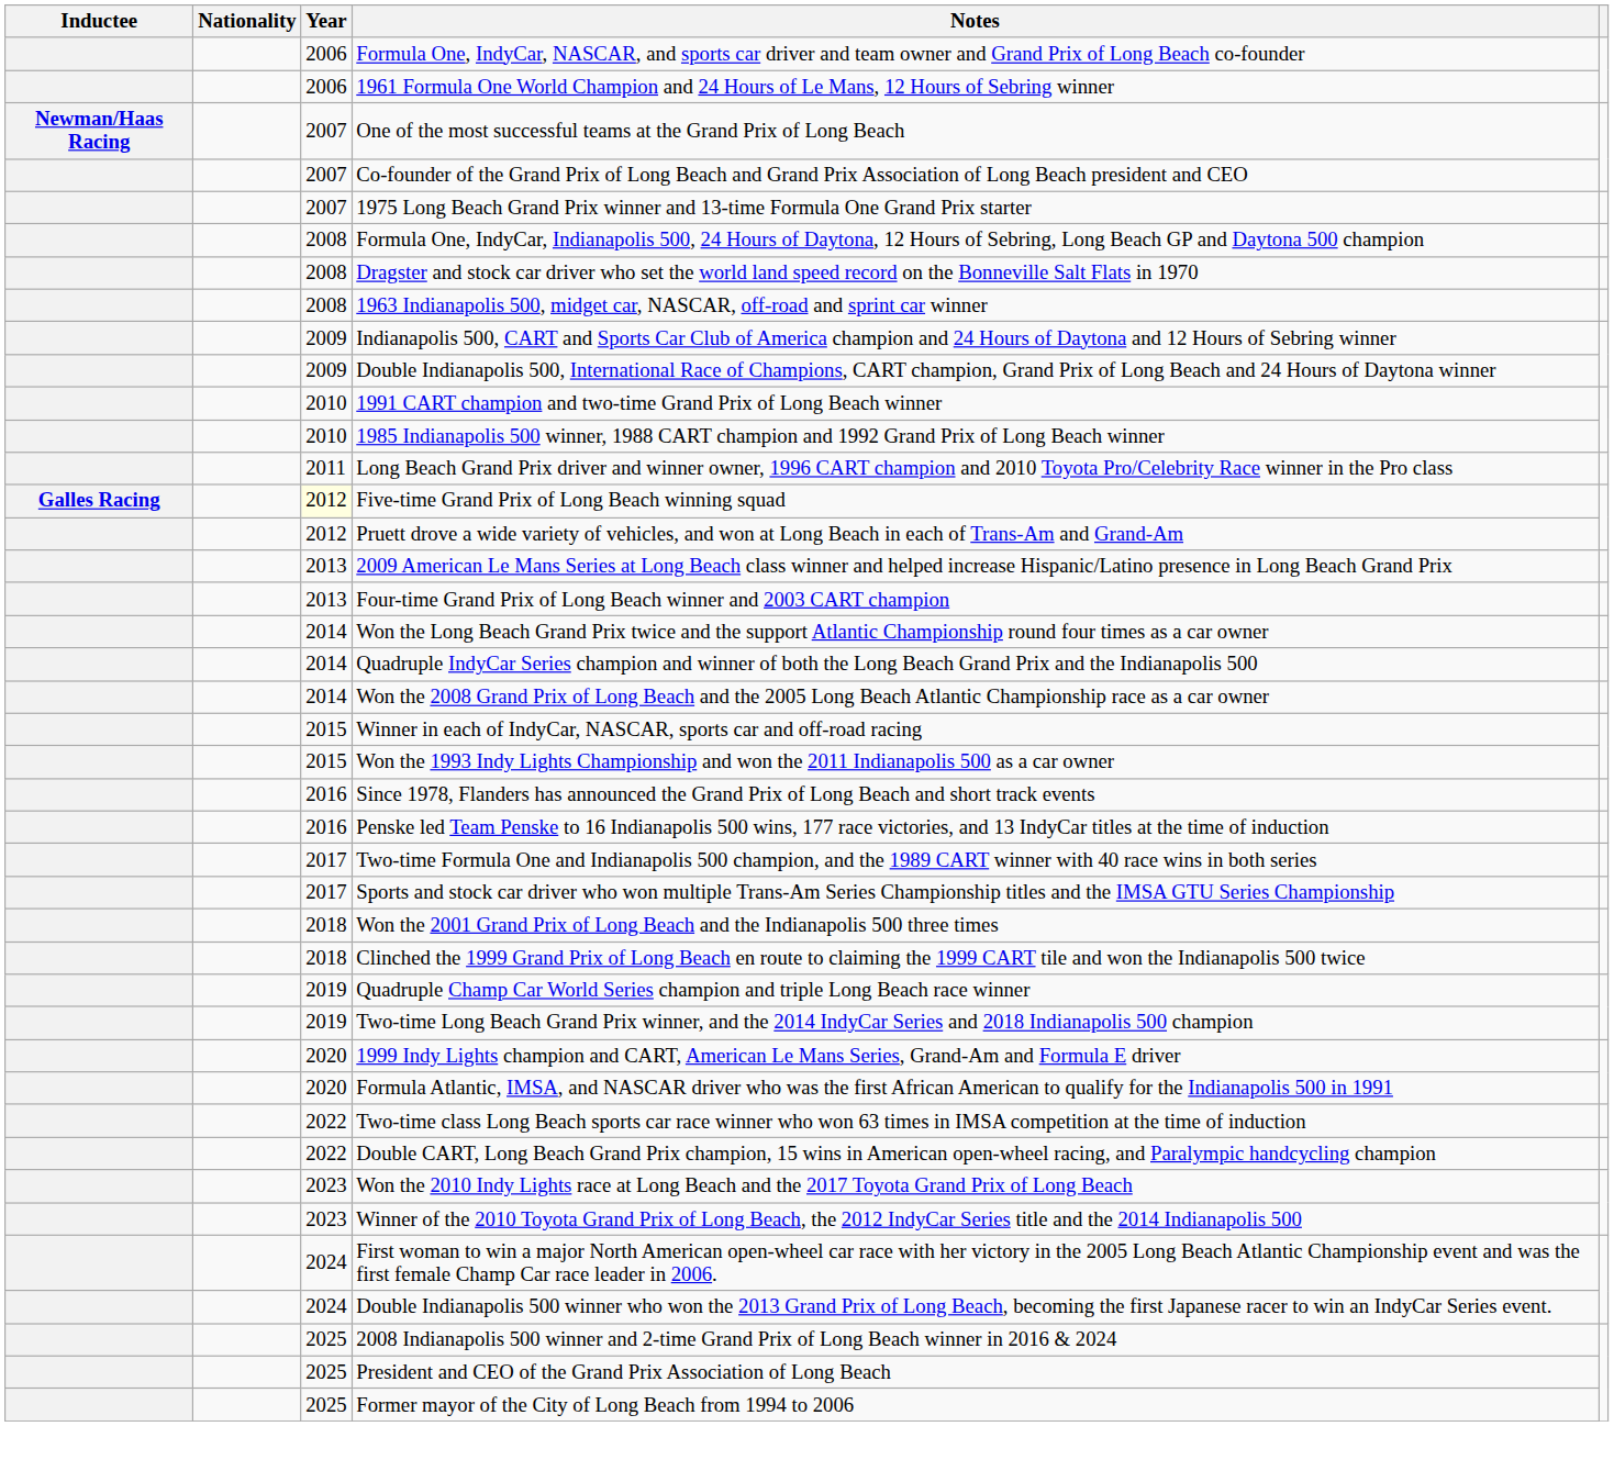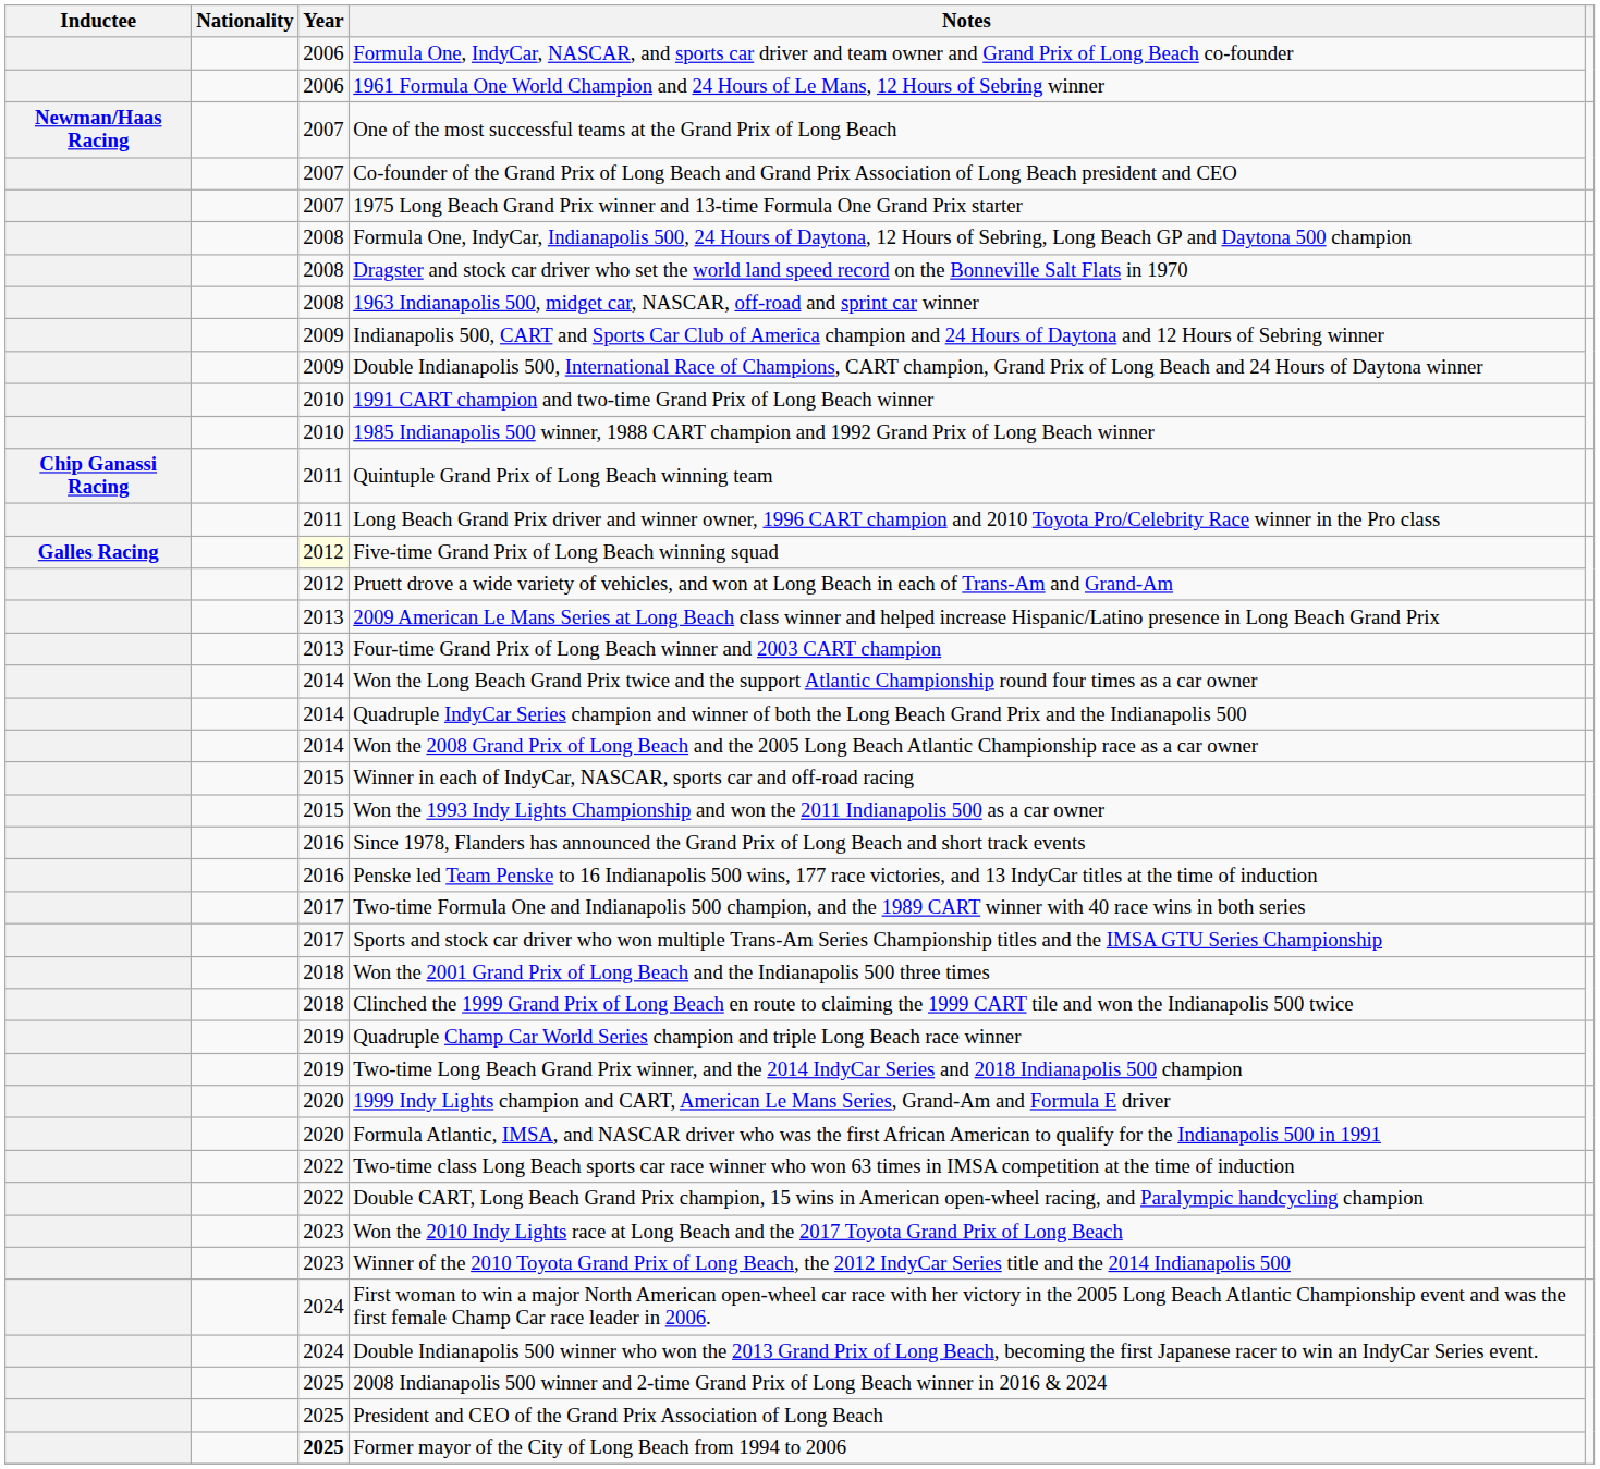+ row: Chip Ganassi Racing | 2011 | Quintuple Grand Prix of Long Beach winning team
Former mayor of the City of Long Beach from 1994 to 2006 | Year: normal -> bold
